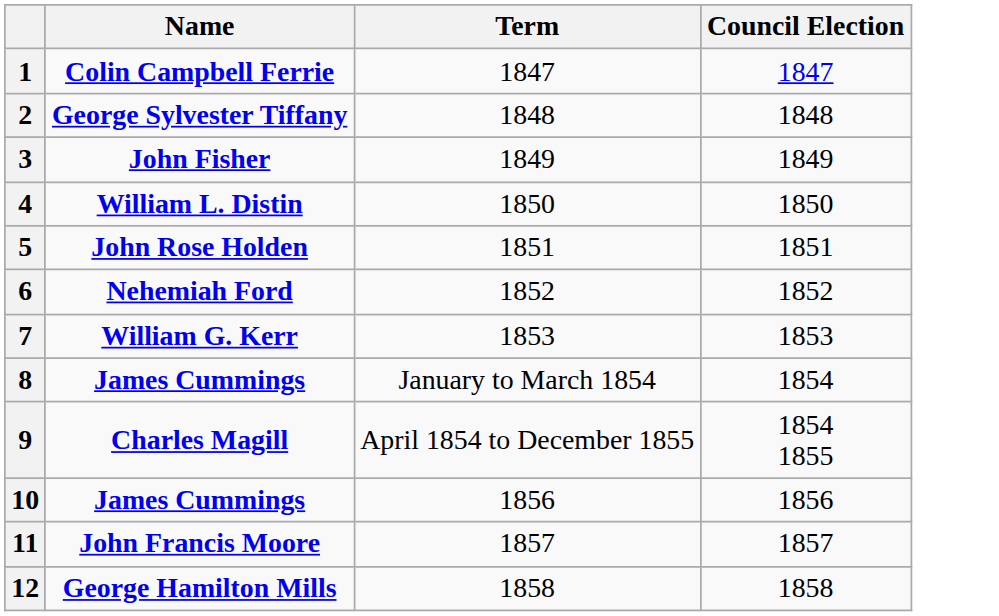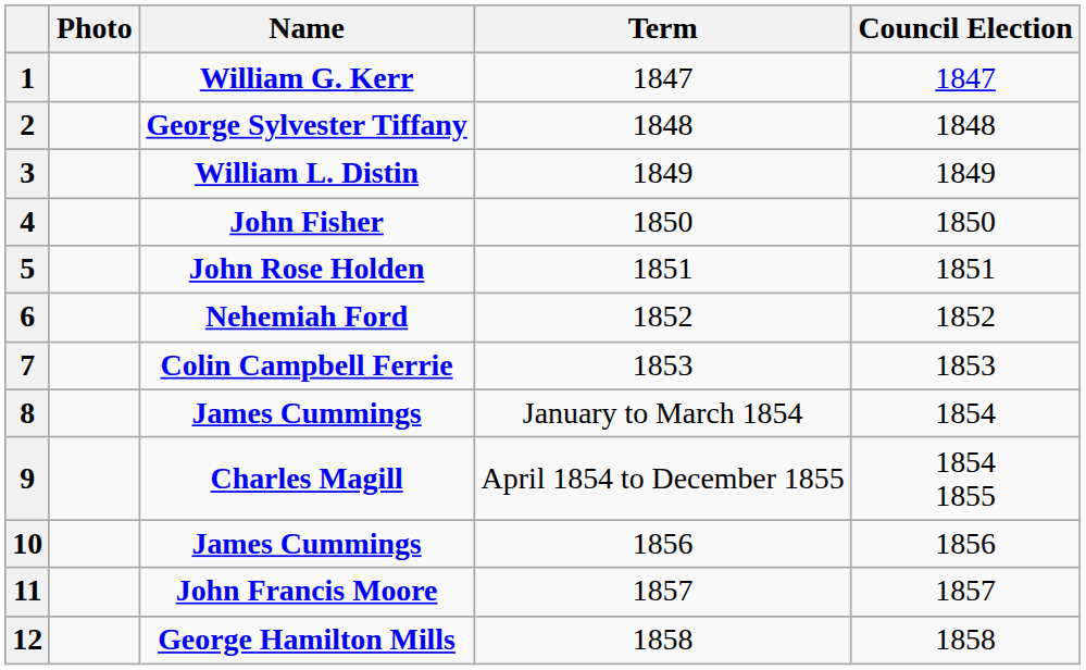+ column: Photo
1 | Name: Colin Campbell Ferrie -> William G. Kerr
3 | Name: John Fisher -> William L. Distin
4 | Name: William L. Distin -> John Fisher
7 | Name: William G. Kerr -> Colin Campbell Ferrie
